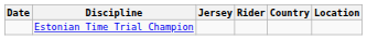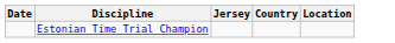- column: Rider
